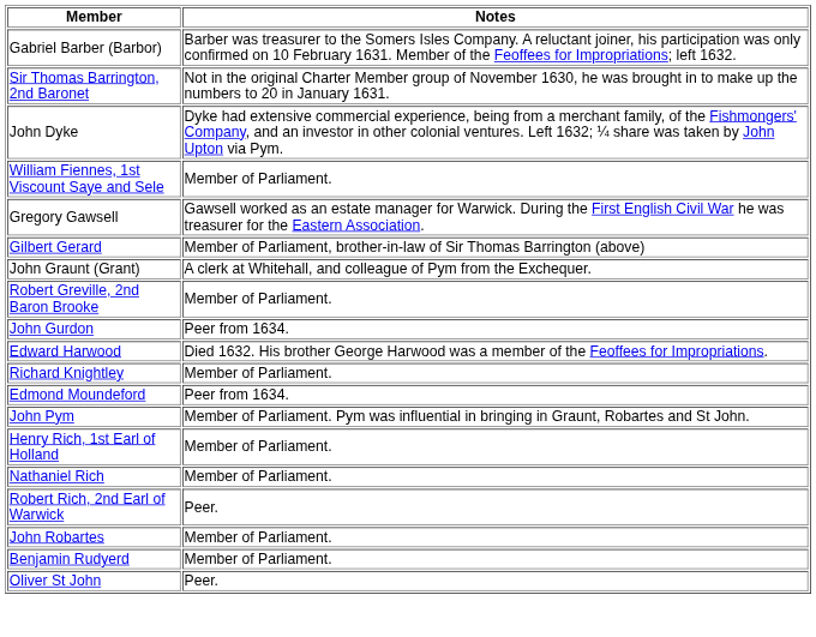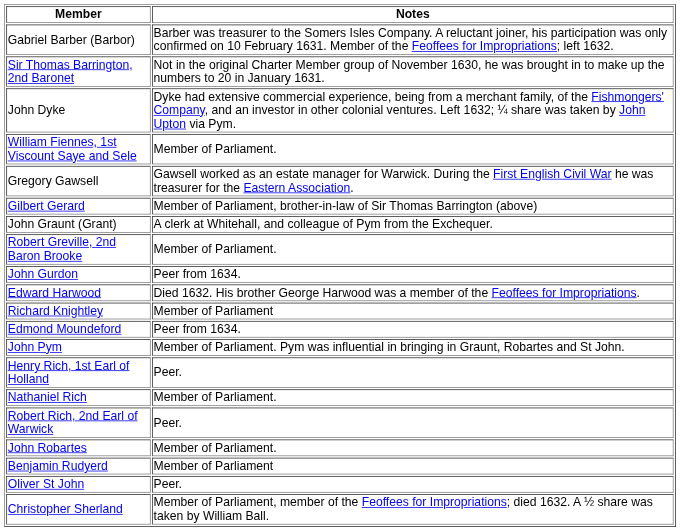Richard Knightley | Notes: Member of Parliament. -> Member of Parliament
Henry Rich, 1st Earl of Holland | Notes: Member of Parliament. -> Peer.
Benjamin Rudyerd | Notes: Member of Parliament. -> Member of Parliament
+ row: Christopher Sherland | Member of Parliament, member of the Feoffees for Impropriations; died 1632. A ½ share was taken by William Ball.
